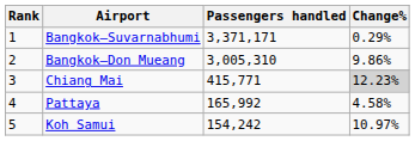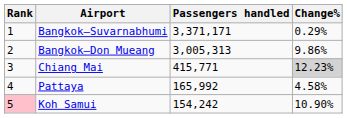Bangkok–Don Mueang | Passengers handled: 3,005,310 -> 3,005,313
Koh Samui | Rank: no background -> pink background
Koh Samui | Change%: 10.97% -> 10.90%
